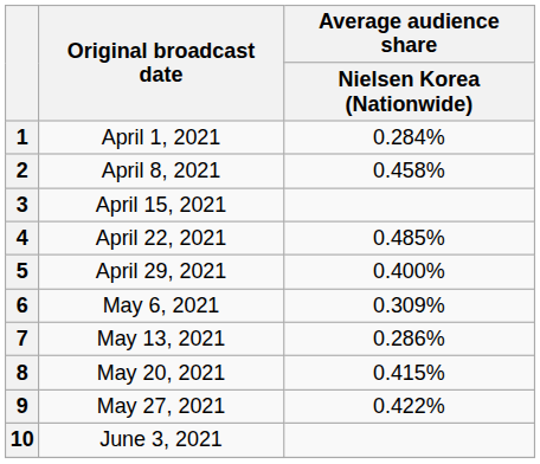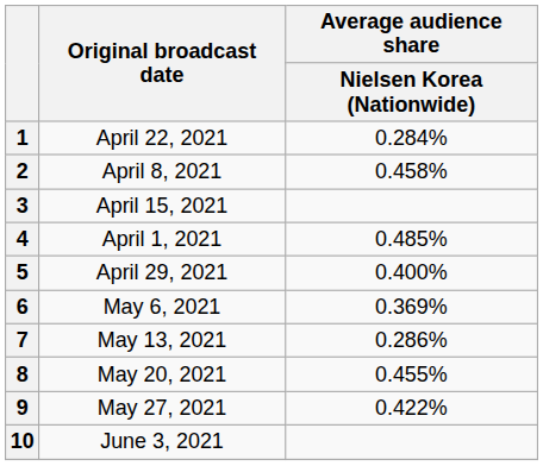1 | Original broadcast date: April 1, 2021 -> April 22, 2021
4 | Original broadcast date: April 22, 2021 -> April 1, 2021
6 | Average audience share / Nielsen Korea (Nationwide): 0.309% -> 0.369%
8 | Average audience share / Nielsen Korea (Nationwide): 0.415% -> 0.455%
